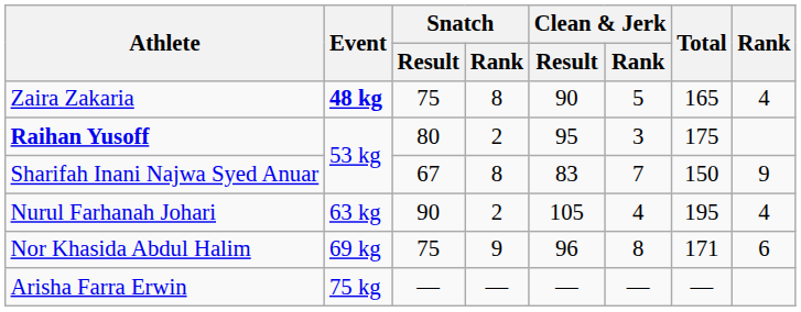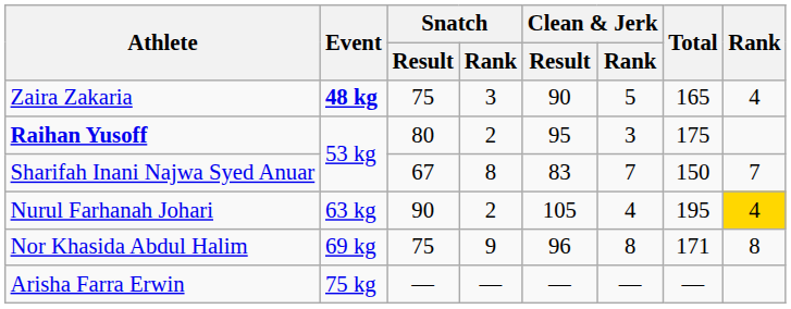Zaira Zakaria | Snatch / Rank: 8 -> 3
Sharifah Inani Najwa Syed Anuar | Rank: 9 -> 7
Nurul Farhanah Johari | Rank: no background -> gold background
Nor Khasida Abdul Halim | Rank: 6 -> 8
